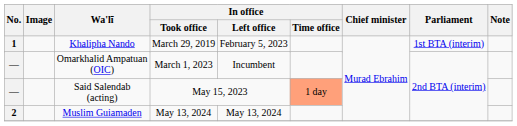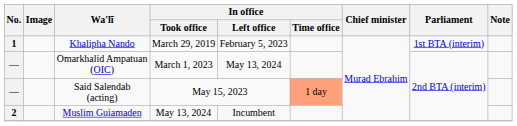Omarkhalid Ampatuan (OIC) | In office / Left office: Incumbent -> May 13, 2024
Muslim Guiamaden | In office / Left office: May 13, 2024 -> Incumbent
